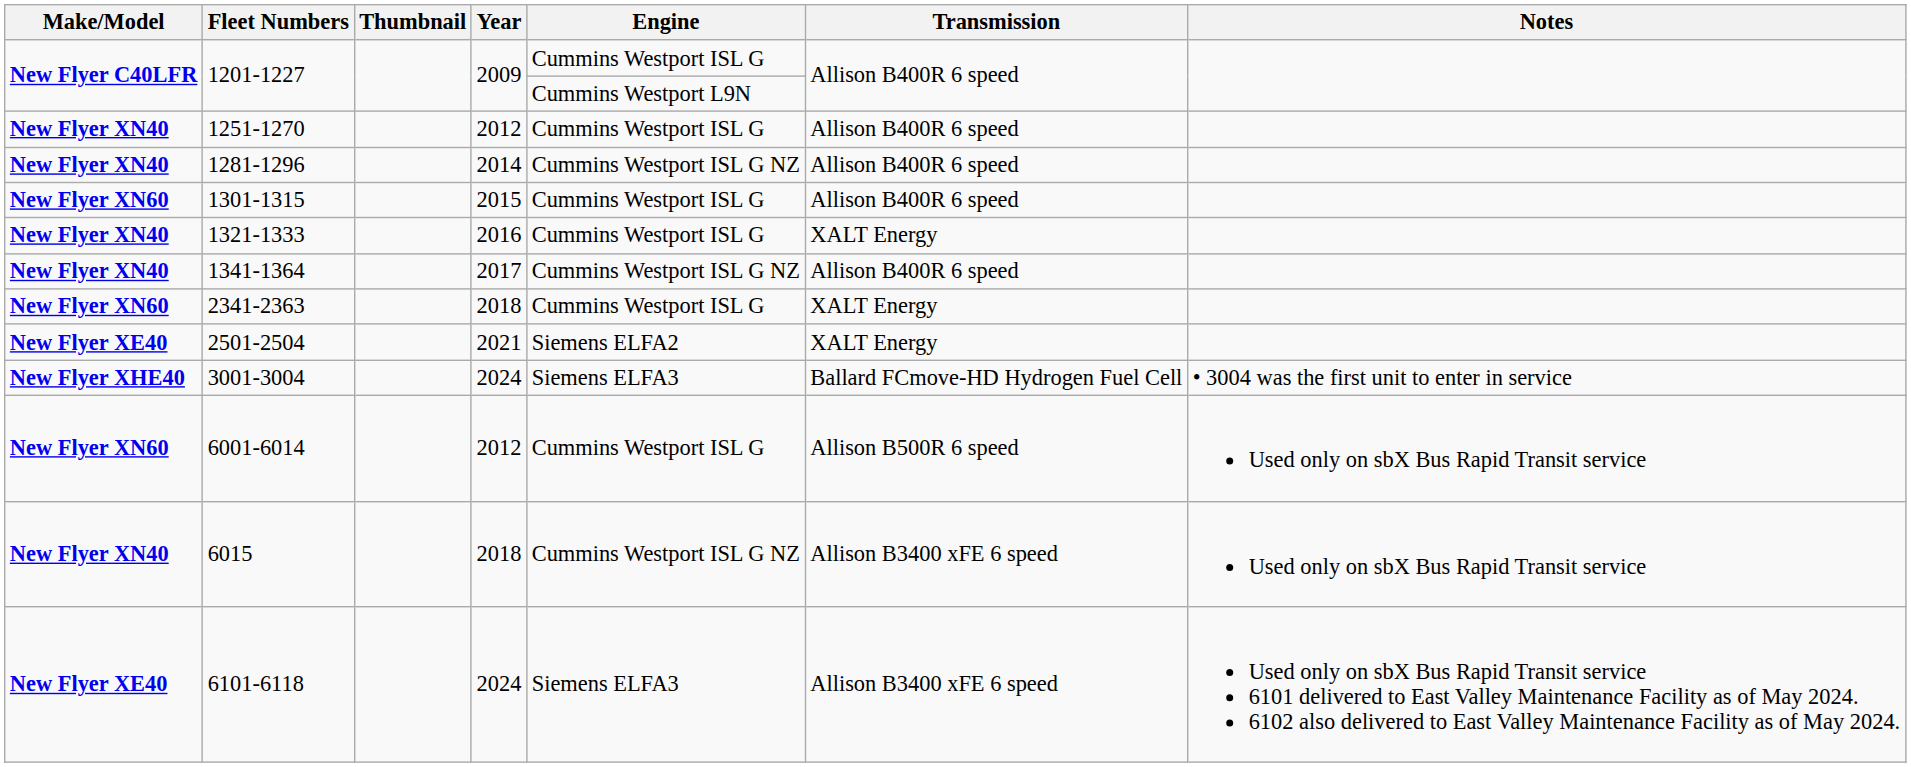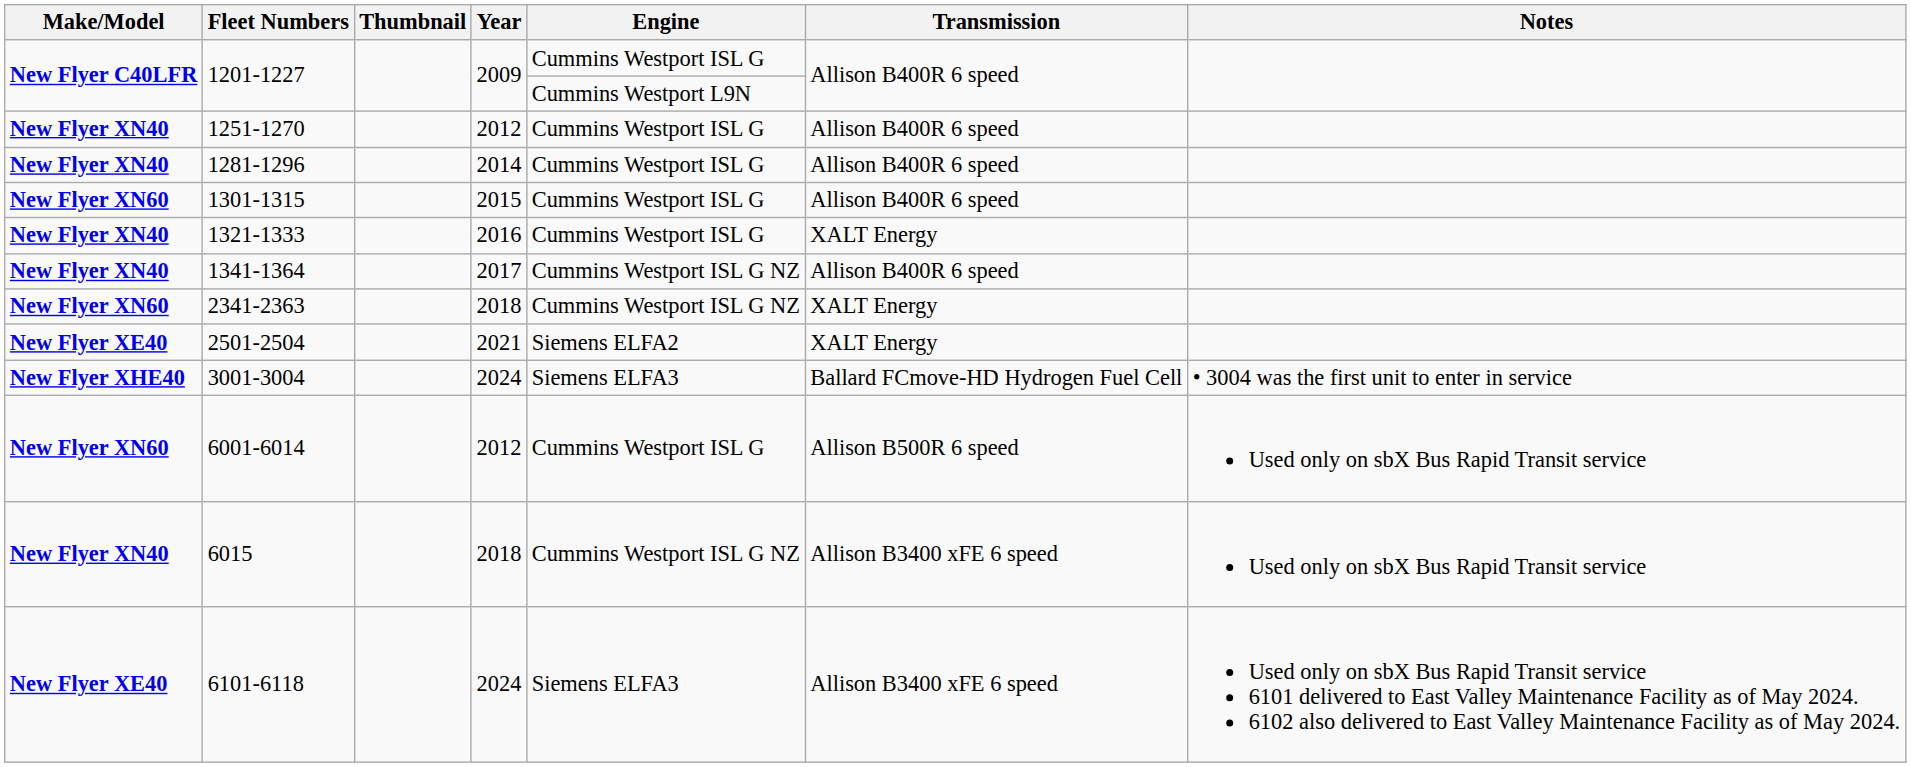1281-1296 | Engine: Cummins Westport ISL G NZ -> Cummins Westport ISL G
2341-2363 | Engine: Cummins Westport ISL G -> Cummins Westport ISL G NZ
